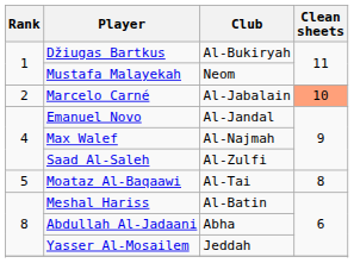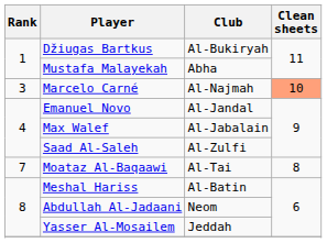Mustafa Malayekah | Club: Neom -> Abha
Marcelo Carné | Rank: 2 -> 3
Marcelo Carné | Club: Al-Jabalain -> Al-Najmah
Max Walef | Club: Al-Najmah -> Al-Jabalain
Moataz Al-Baqaawi | Rank: 5 -> 7
Abdullah Al-Jadaani | Club: Abha -> Neom
